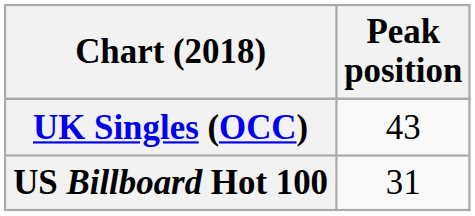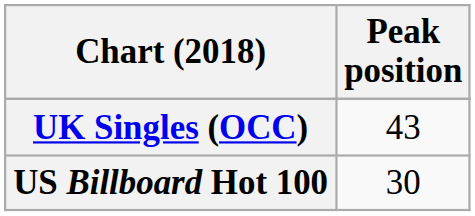US Billboard Hot 100 | Peak position: 31 -> 30
